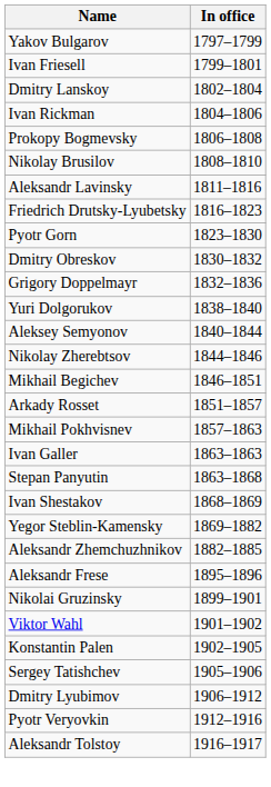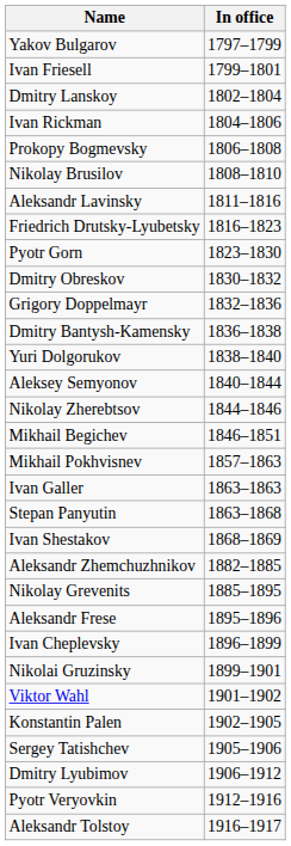+ row: Dmitry Bantysh-Kamensky | 1836–1838
- row: Arkady Rosset | 1851–1857
- row: Yegor Steblin-Kamensky | 1869–1882
+ row: Nikolay Grevenits | 1885–1895
+ row: Ivan Cheplevsky | 1896–1899
